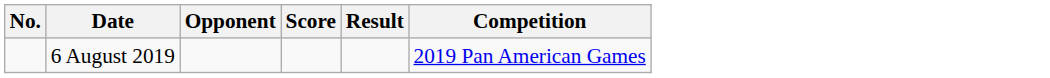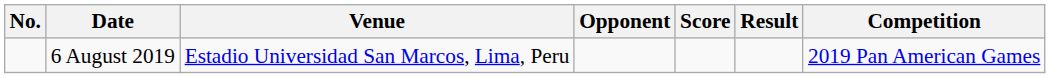+ column: Venue | Estadio Universidad San Marcos, Lima, Peru
